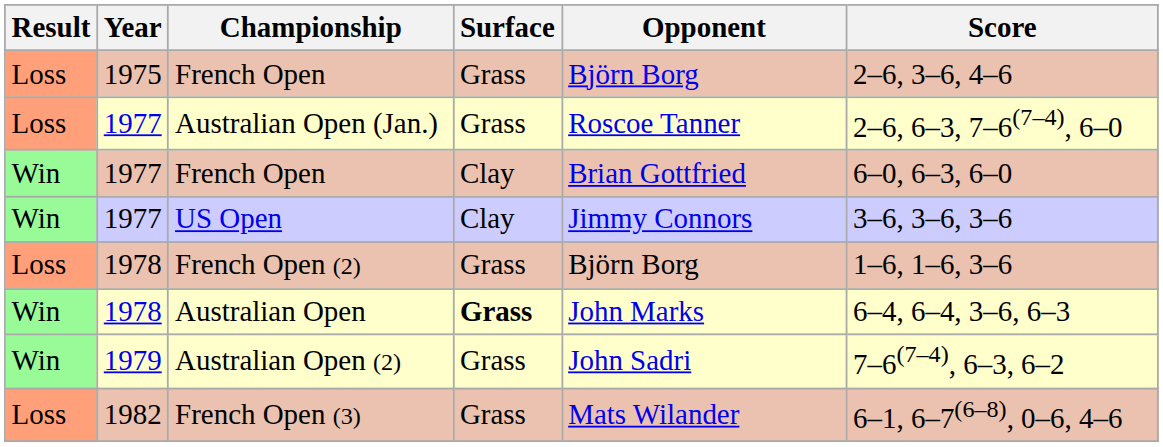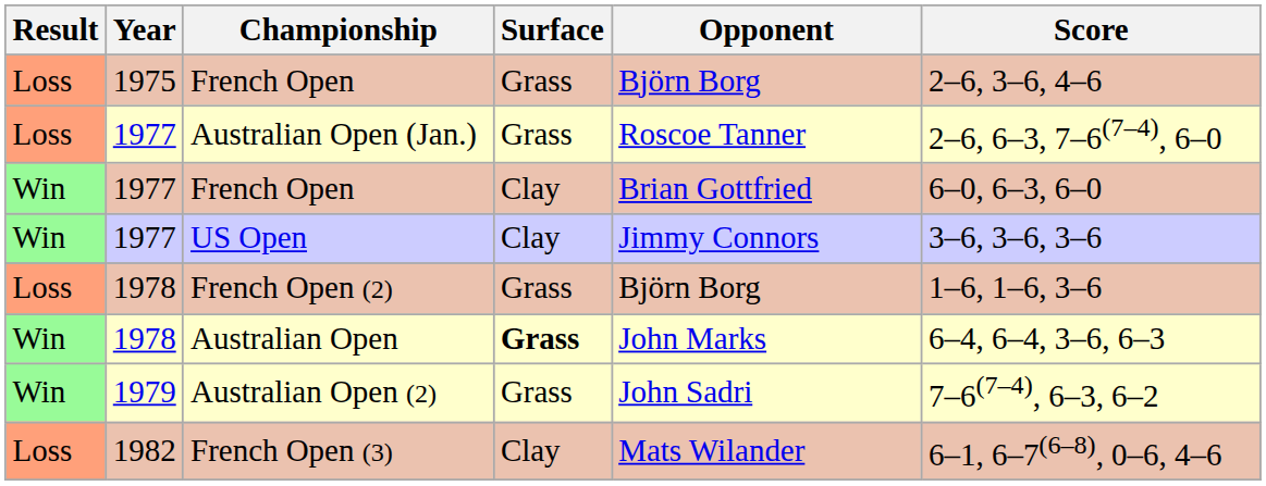French Open (3) | Surface: Grass -> Clay
